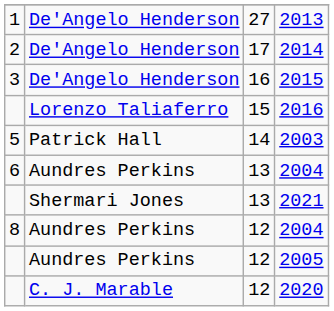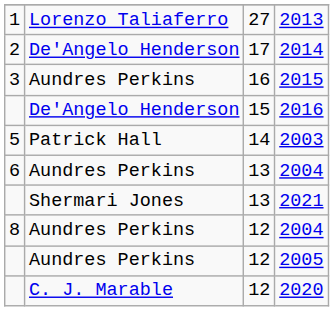2013 | column 2: De'Angelo Henderson -> Lorenzo Taliaferro
2015 | column 2: De'Angelo Henderson -> Aundres Perkins
2016 | column 2: Lorenzo Taliaferro -> De'Angelo Henderson
